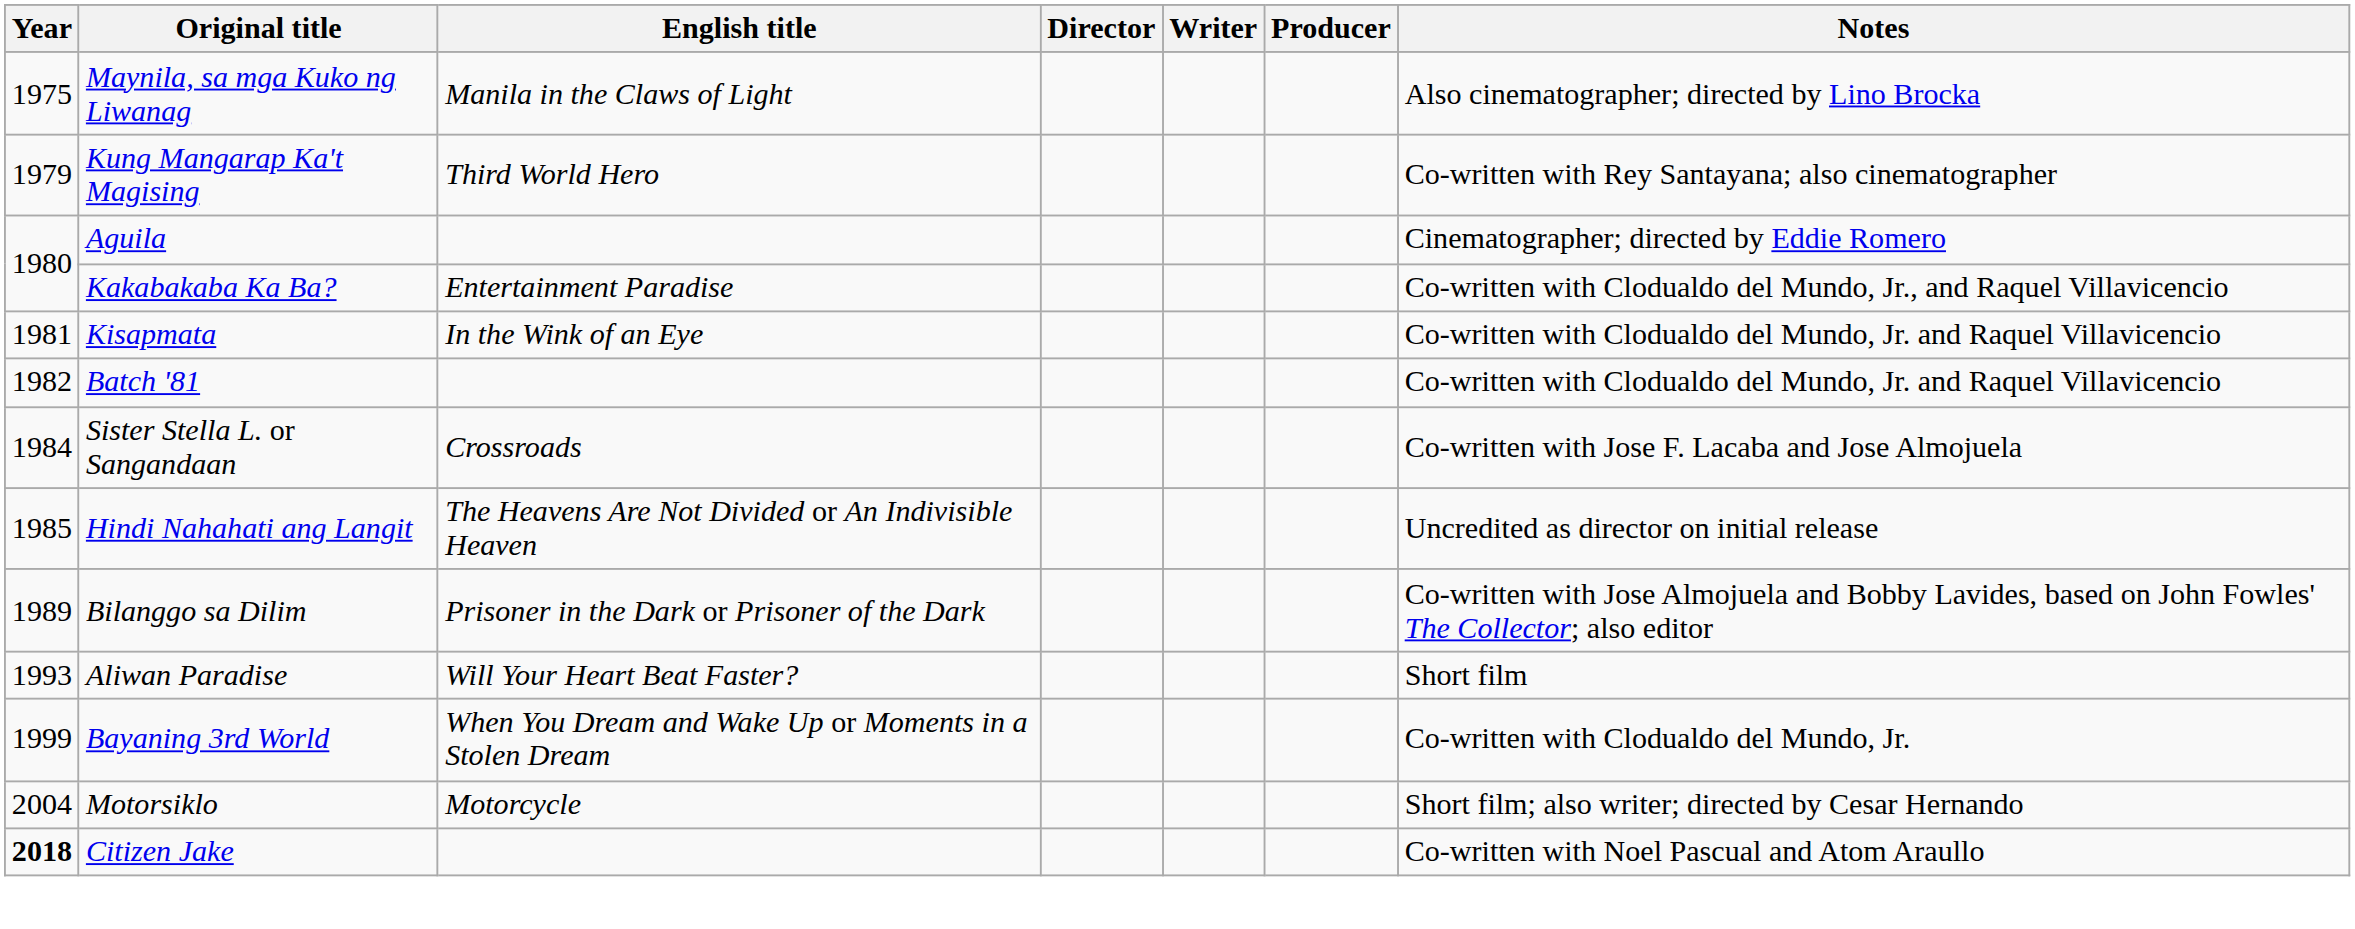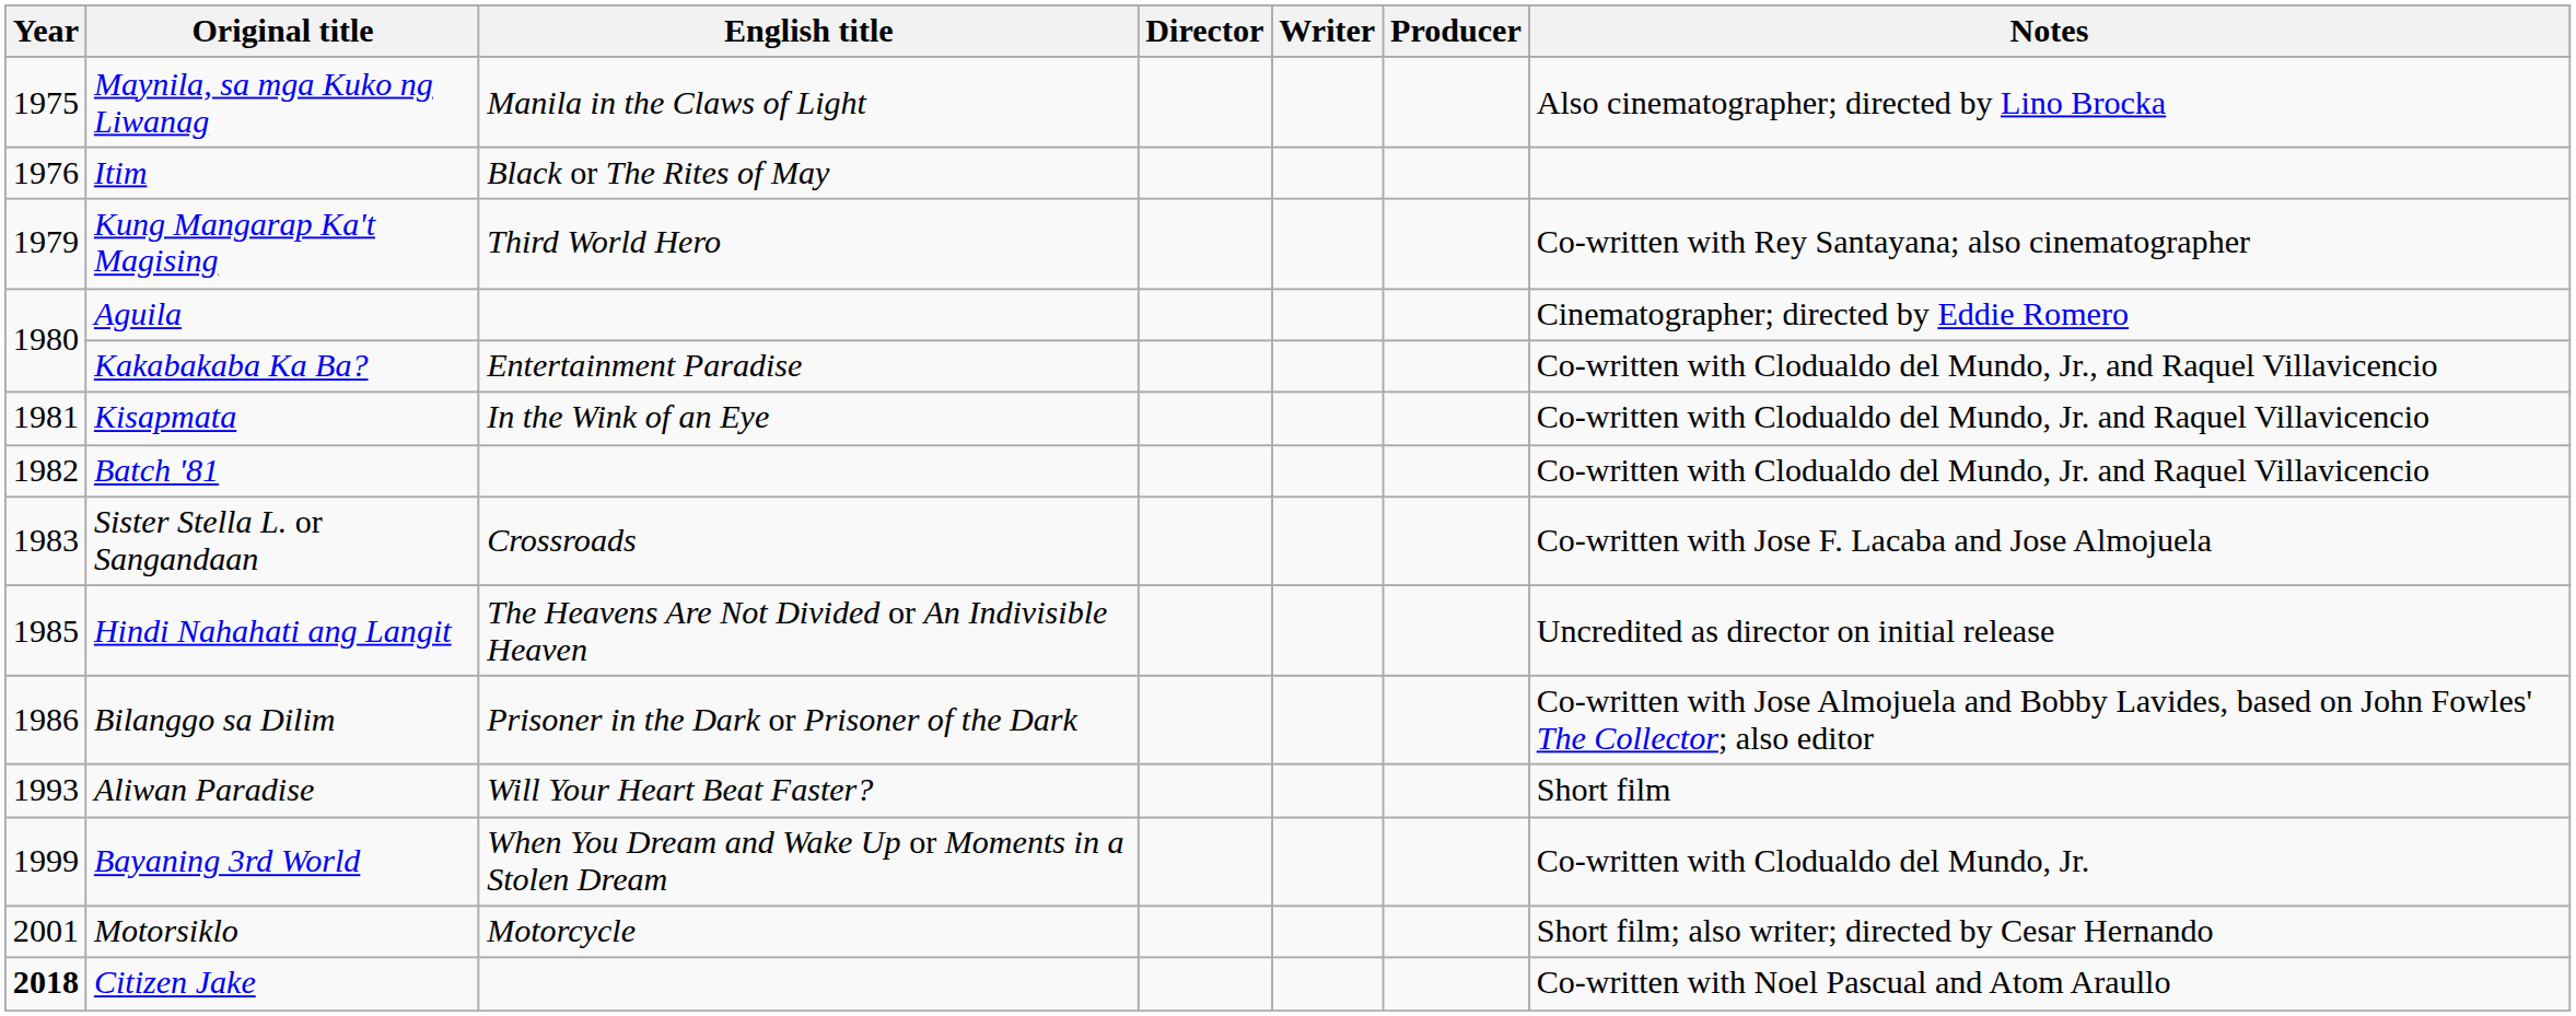+ row: 1976 | Itim | Black or The Rites of May
Sister Stella L. or Sangandaan | Year: 1984 -> 1983
Bilanggo sa Dilim | Year: 1989 -> 1986
Motorsiklo | Year: 2004 -> 2001
